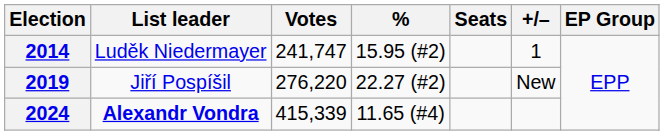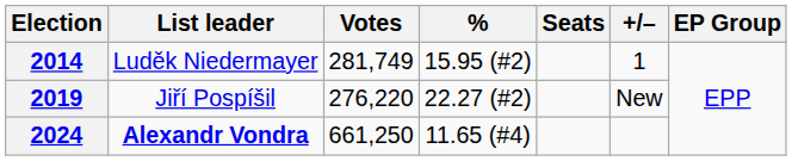2014 | Votes: 241,747 -> 281,749
2024 | Votes: 415,339 -> 661,250
